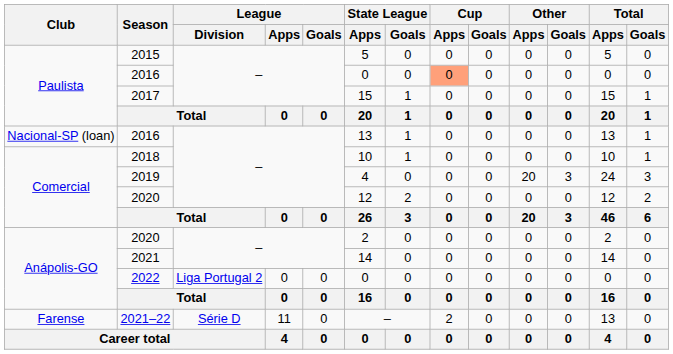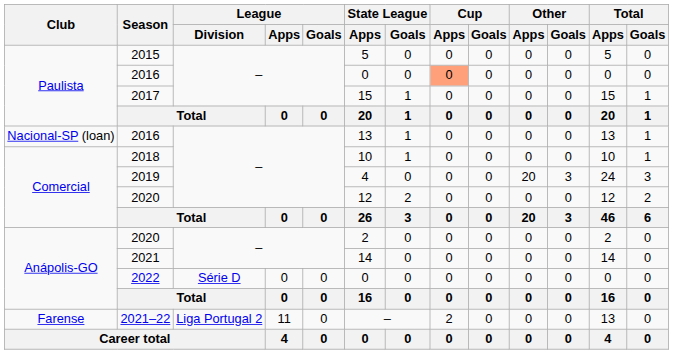2022 | League / Division: Liga Portugal 2 -> Série D
2021–22 | League / Division: Série D -> Liga Portugal 2
